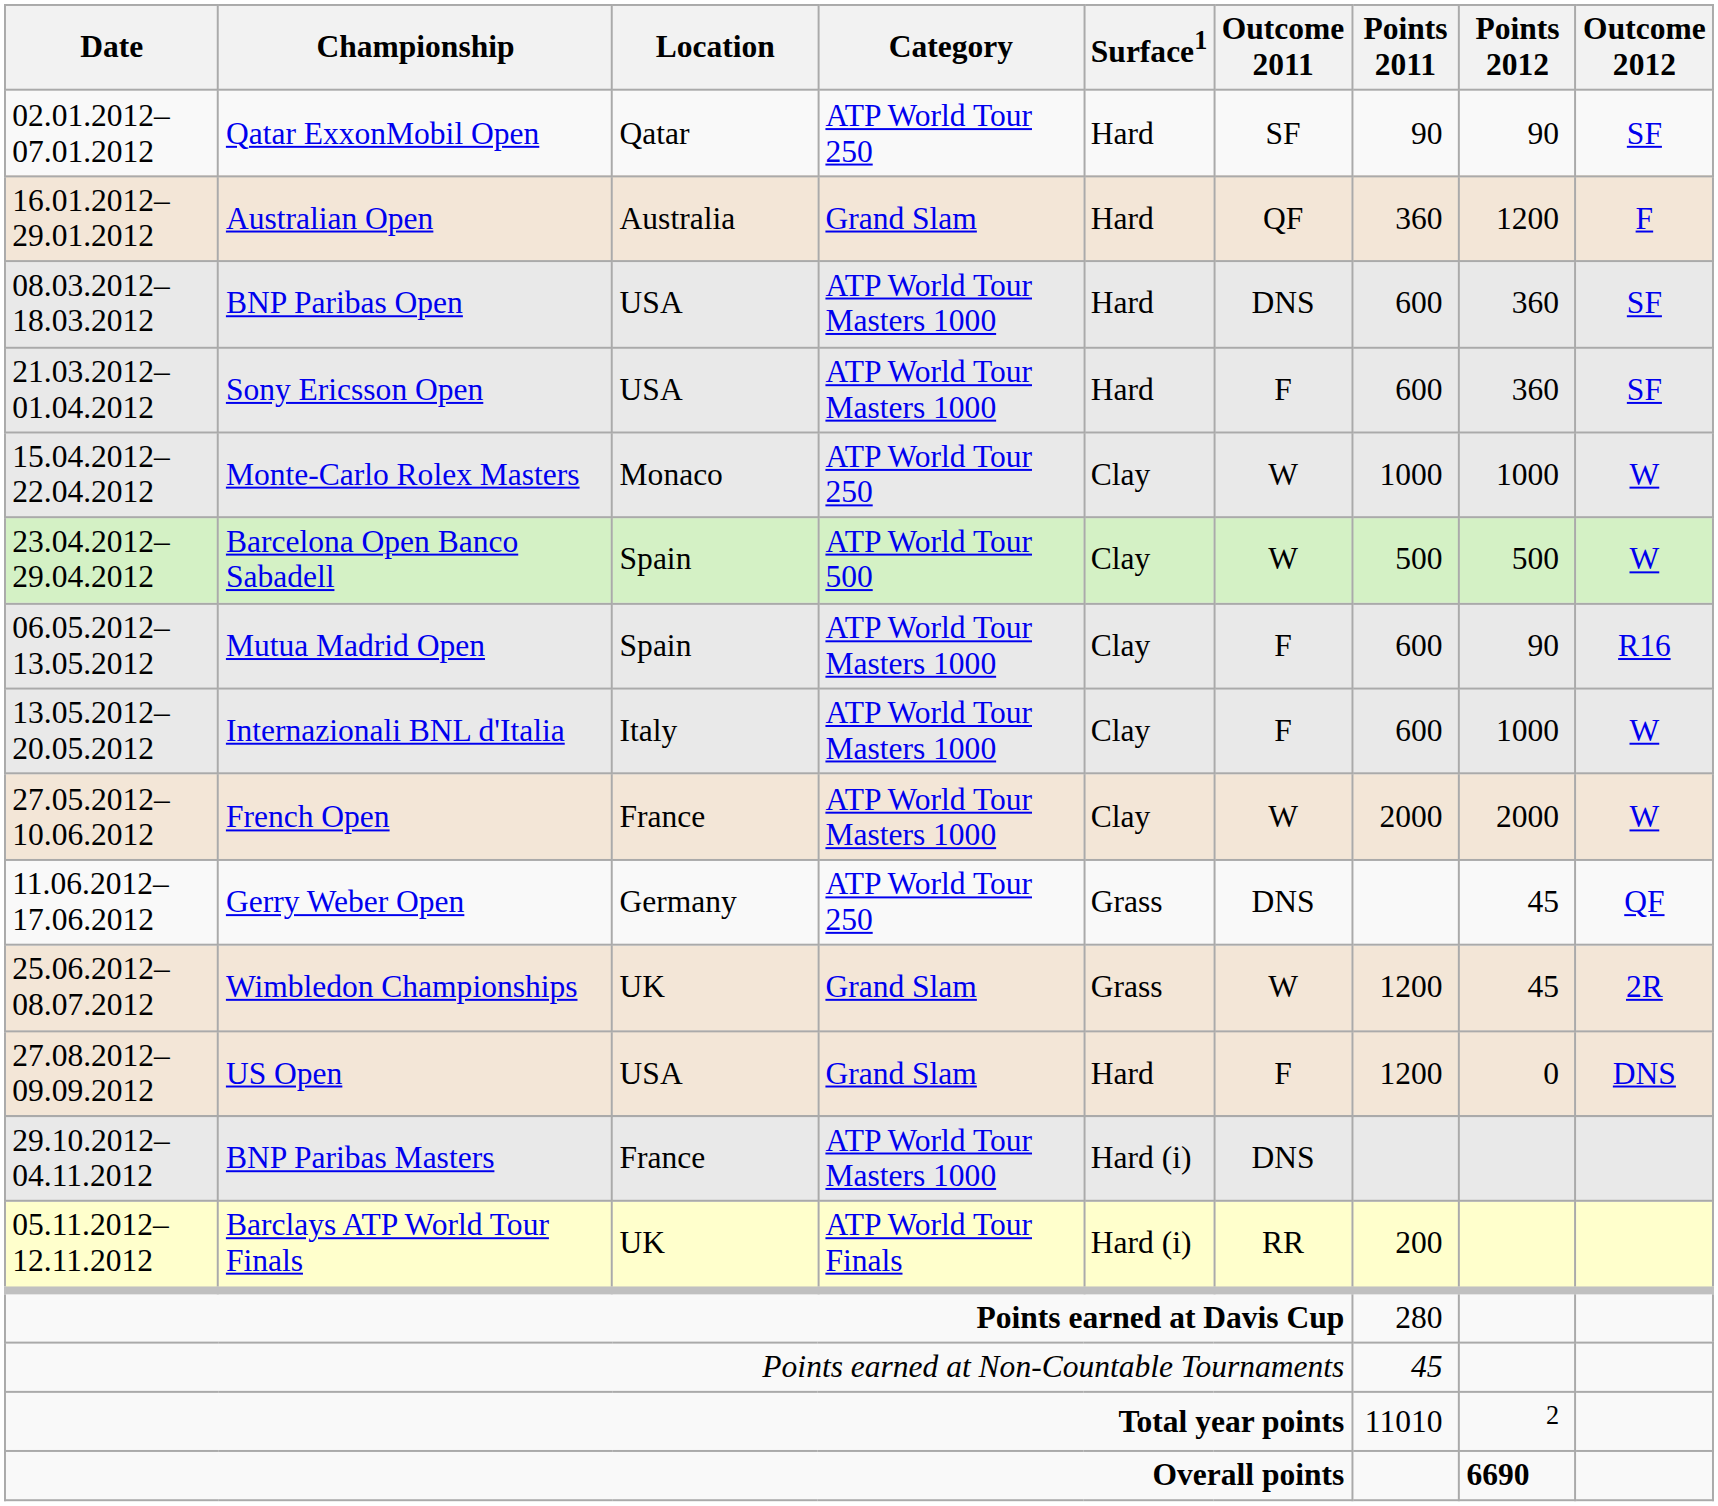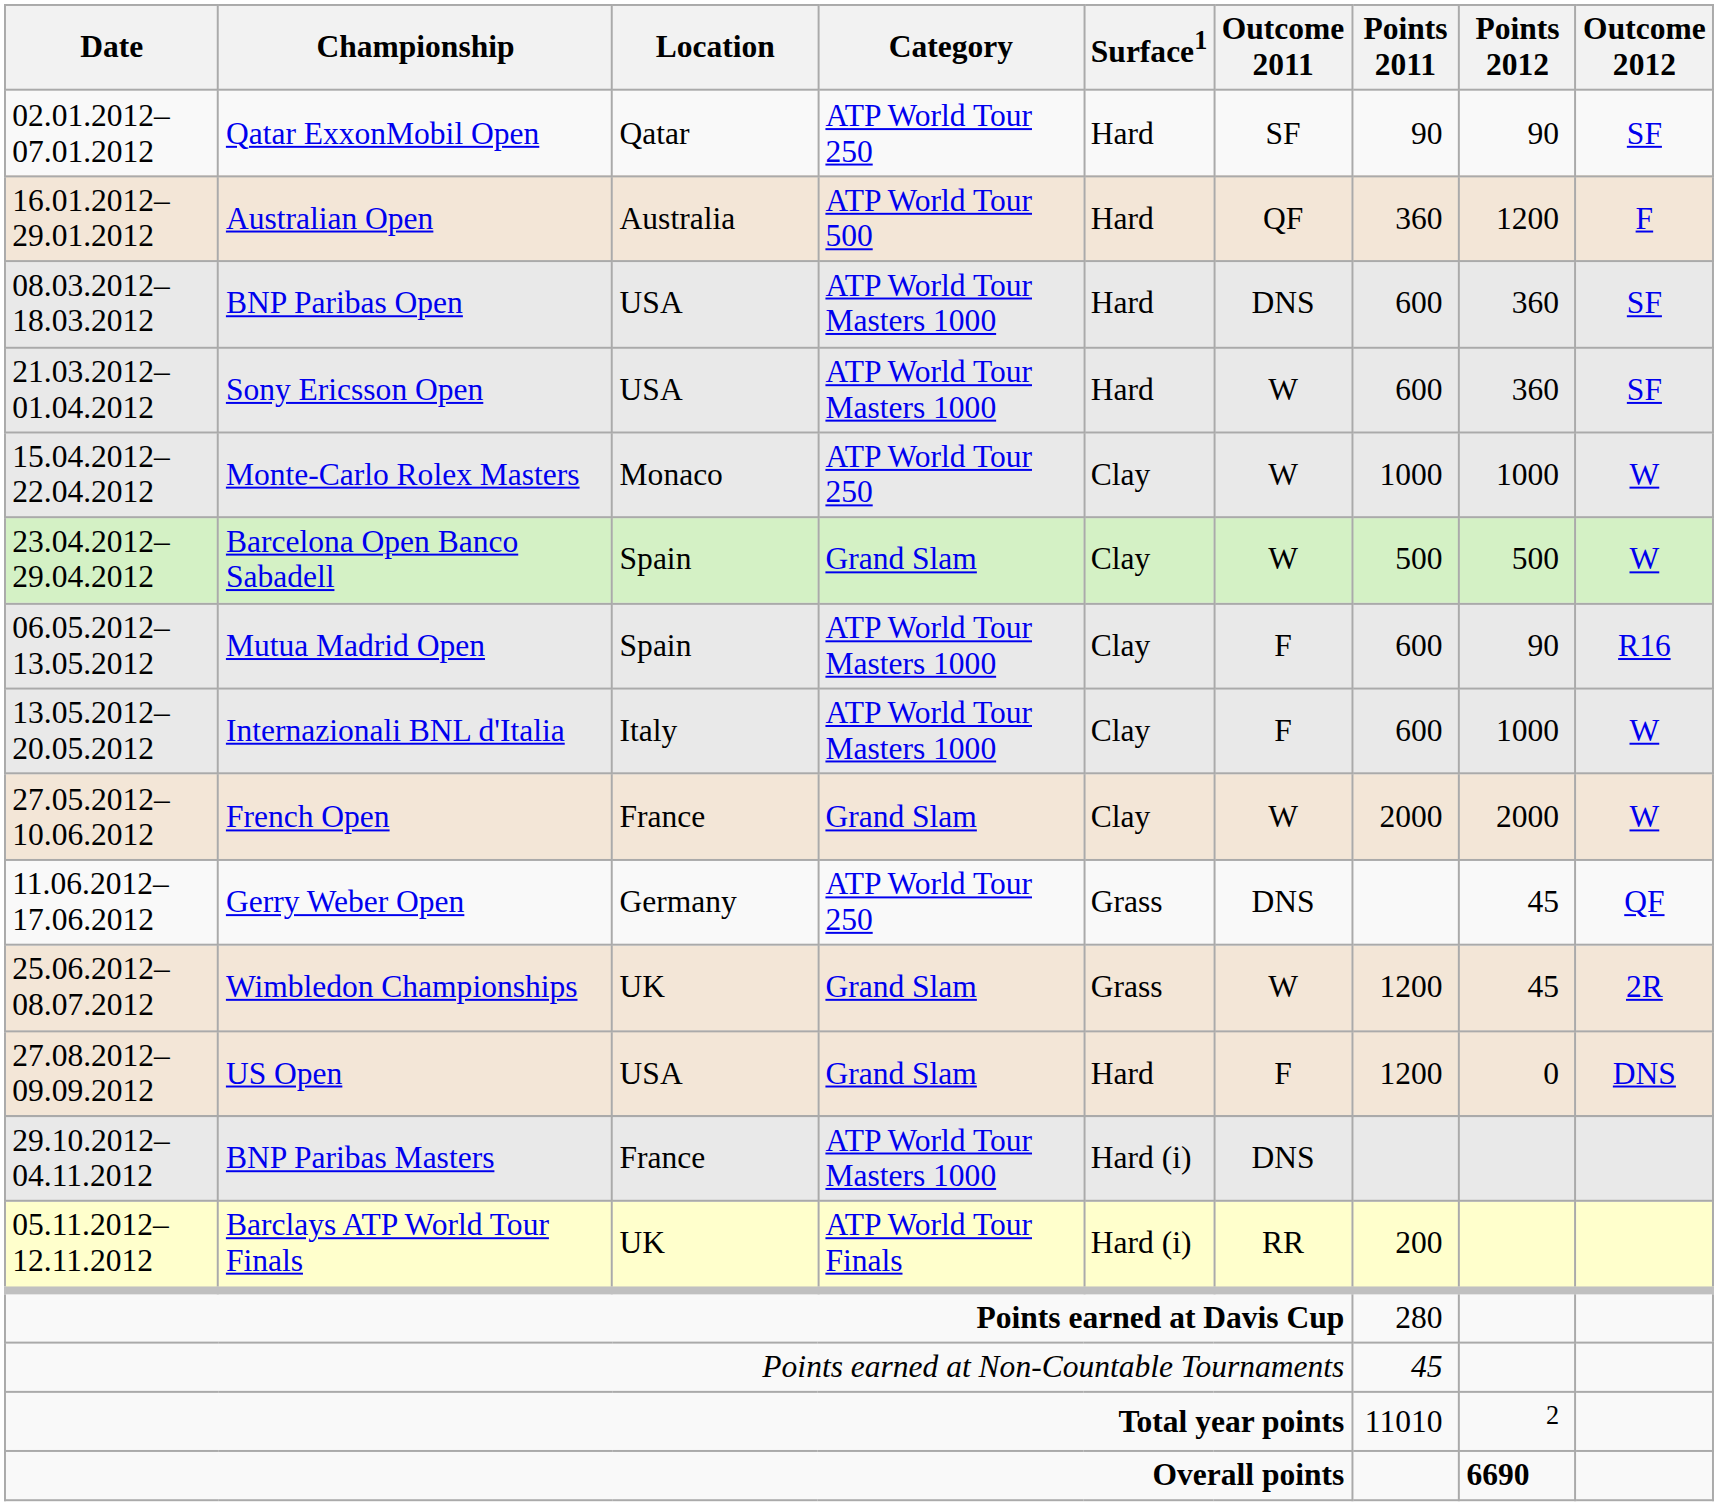Australian Open | Category: Grand Slam -> ATP World Tour 500
Sony Ericsson Open | Outcome 2011: F -> W
Barcelona Open Banco Sabadell | Category: ATP World Tour 500 -> Grand Slam
French Open | Category: ATP World Tour Masters 1000 -> Grand Slam
